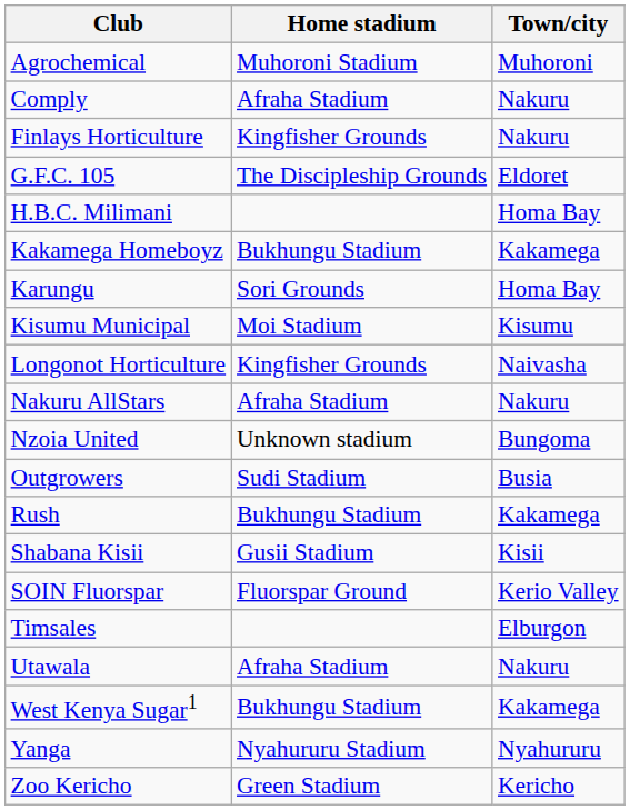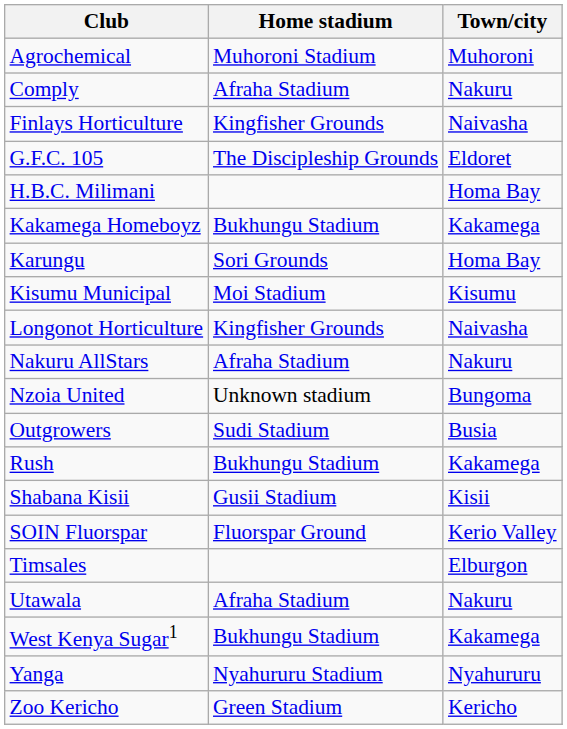Finlays Horticulture | Town/city: Nakuru -> Naivasha
